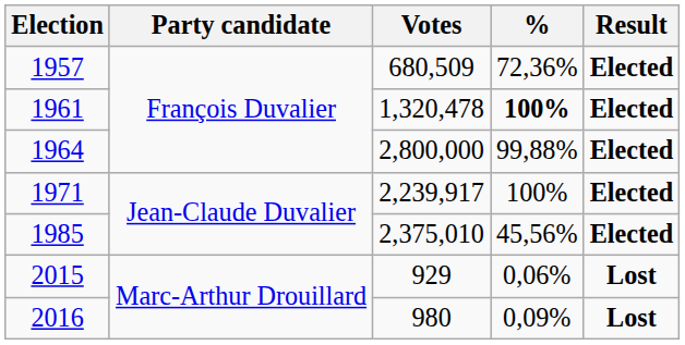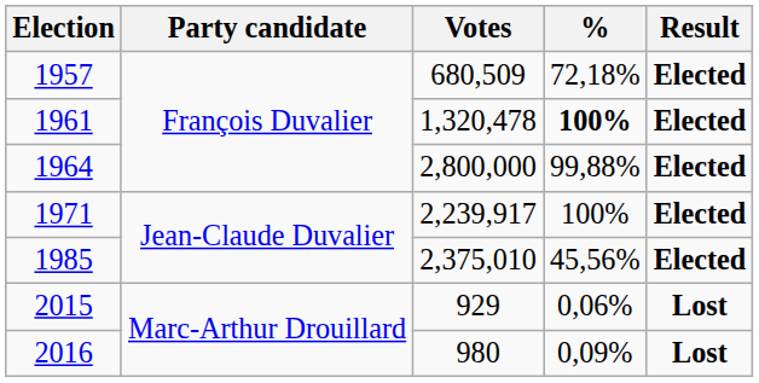1957 | %: 72,36% -> 72,18%
